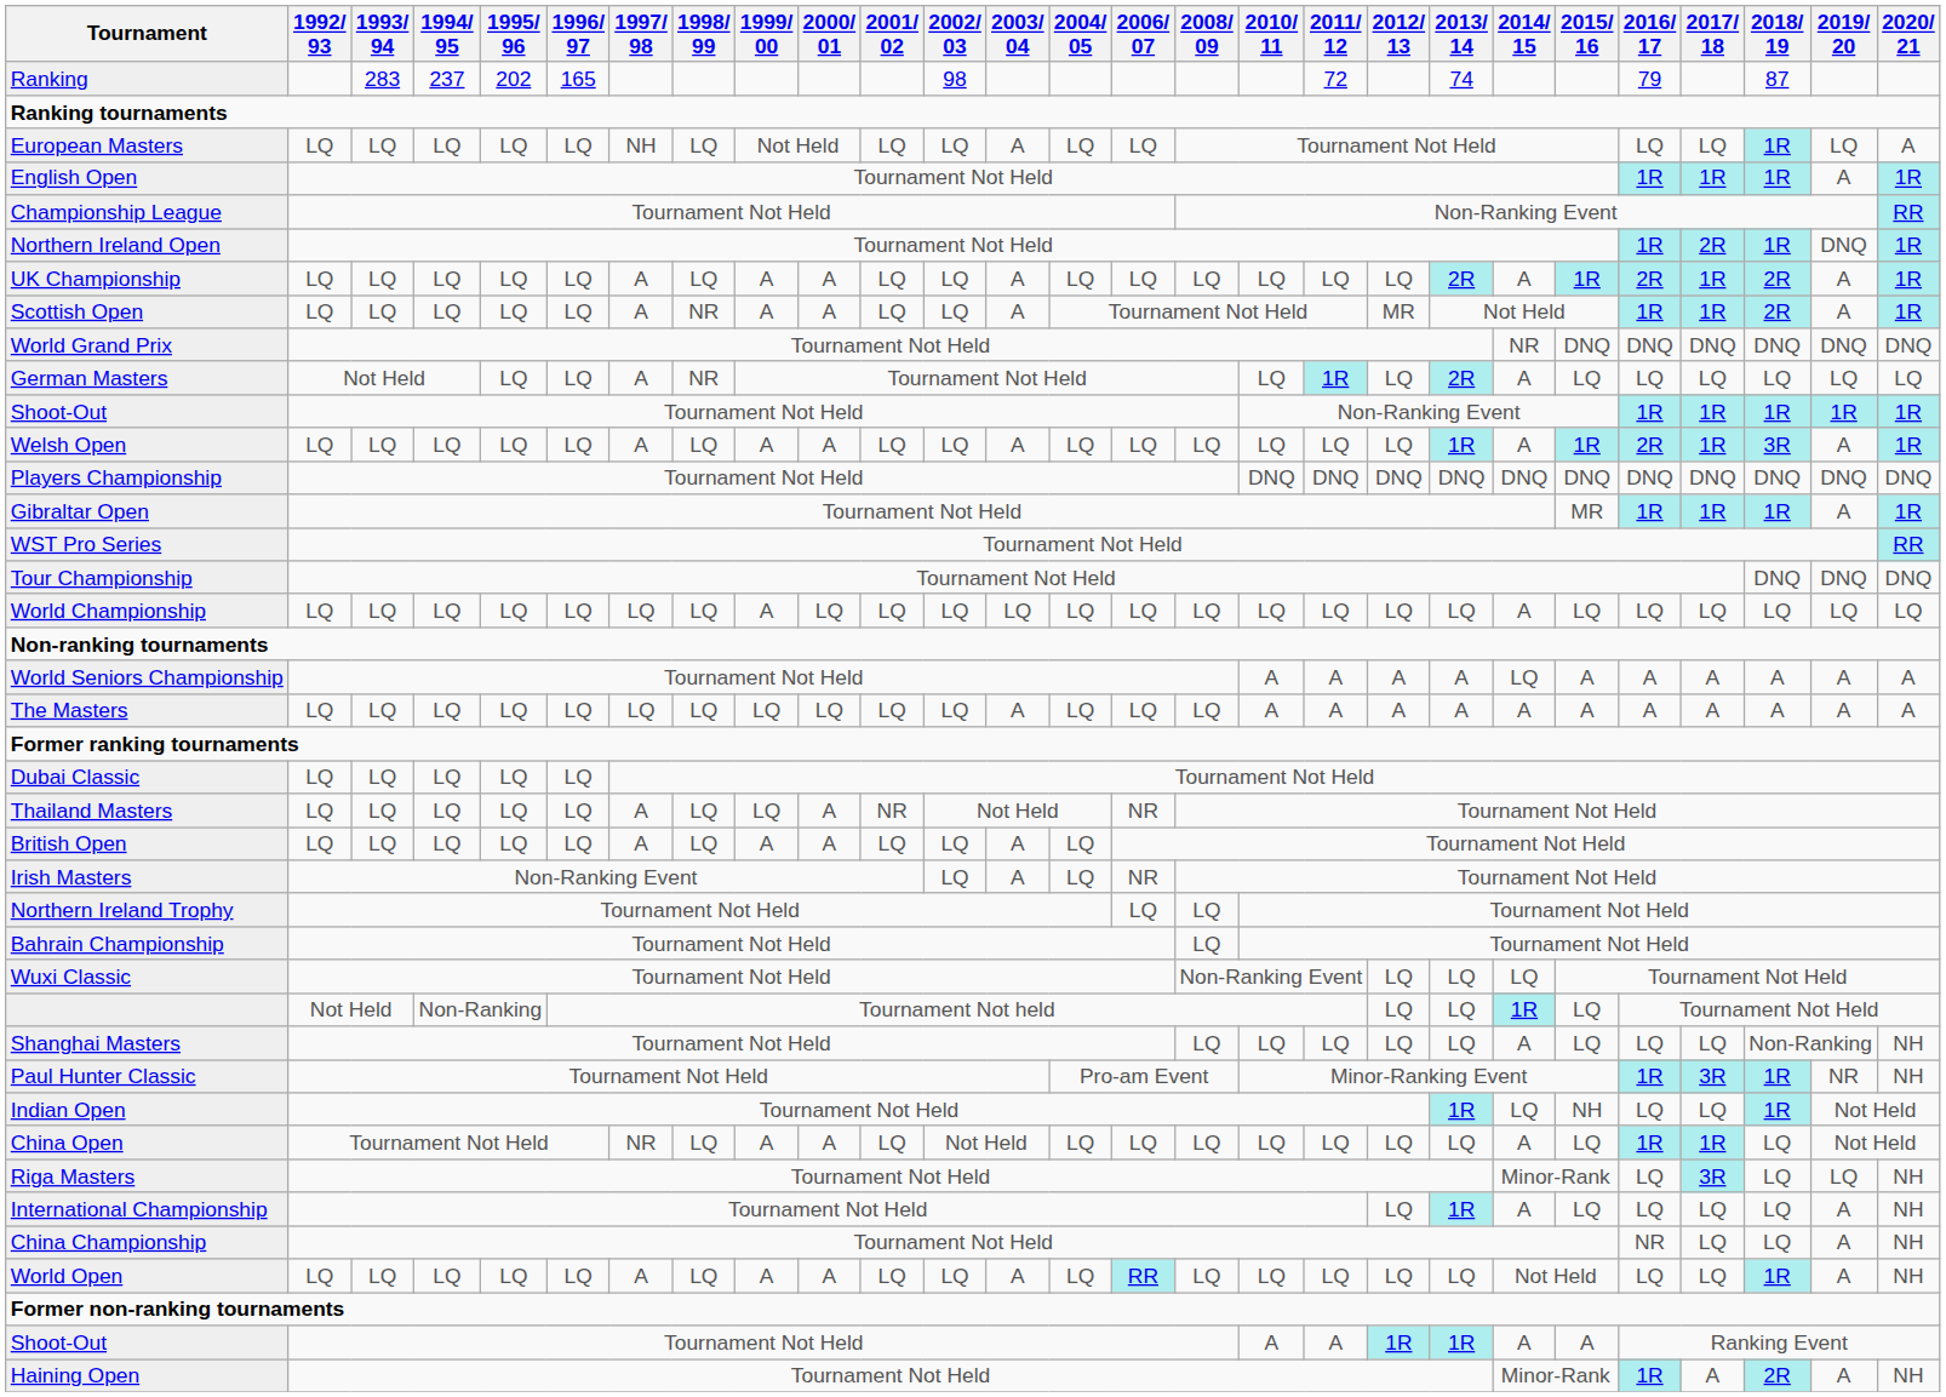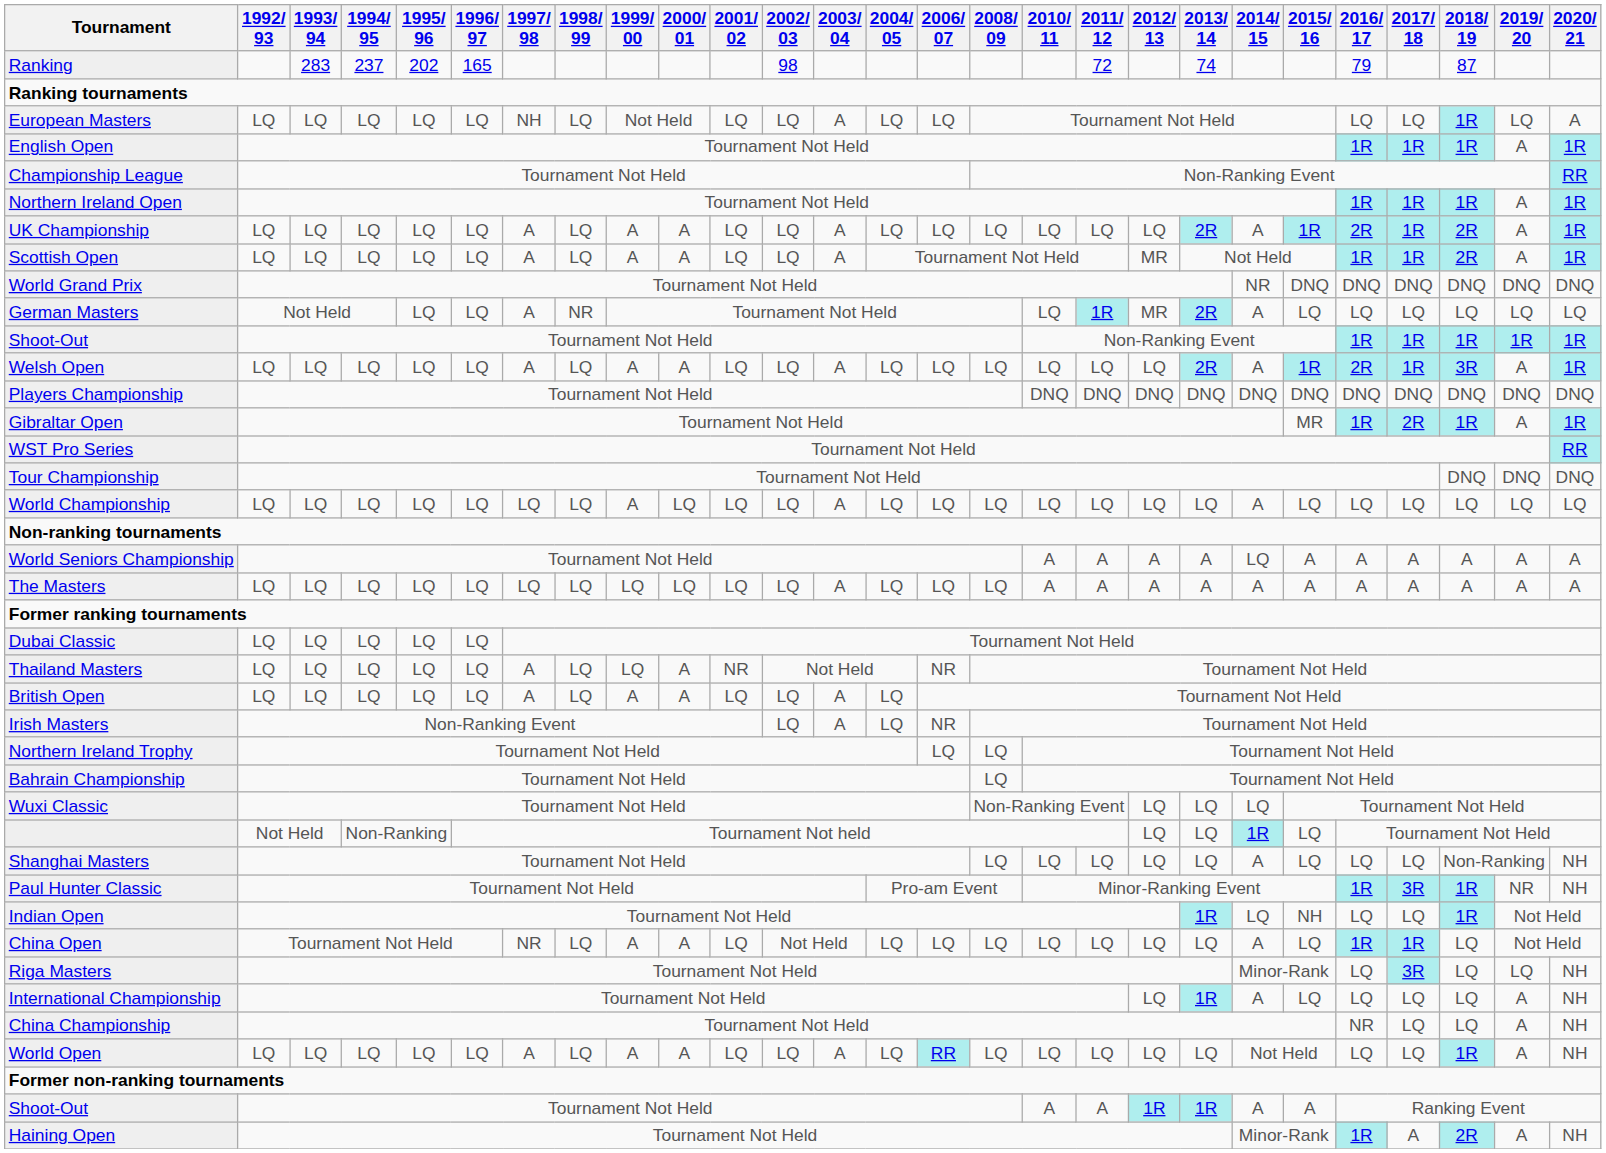Northern Ireland Open | 2017/ 18: 2R -> 1R
Northern Ireland Open | 2019/ 20: DNQ -> A
Scottish Open | 1998/ 99: NR -> LQ
German Masters | 2012/ 13: LQ -> MR
Welsh Open | 2013/ 14: 1R -> 2R
Gibraltar Open | 2017/ 18: 1R -> 2R
World Championship | 2003/ 04: LQ -> A
